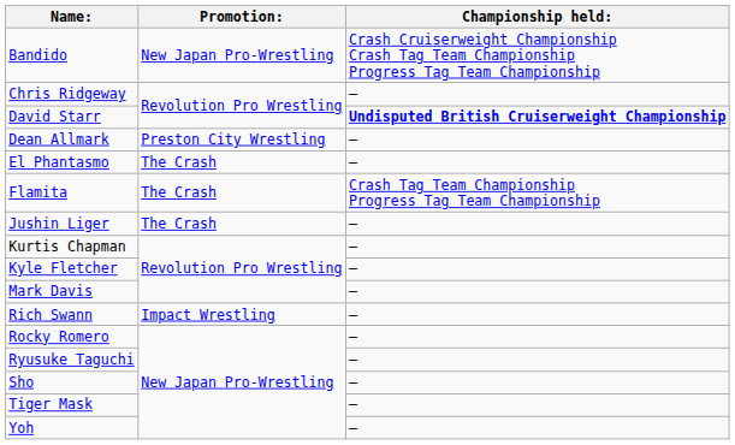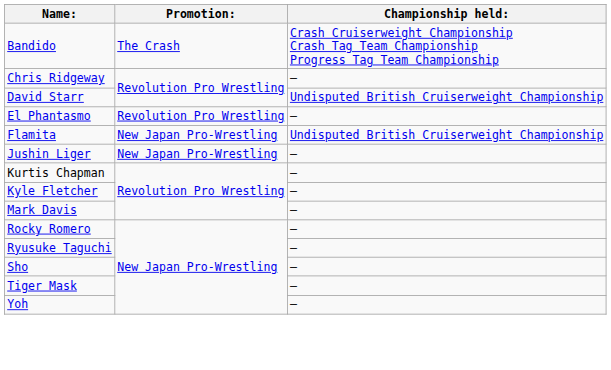Bandido | Promotion:: New Japan Pro-Wrestling -> The Crash
David Starr | Championship held:: bold -> normal
- row: Dean Allmark | Preston City Wrestling | –
El Phantasmo | Promotion:: The Crash -> Revolution Pro Wrestling
Flamita | Promotion:: The Crash -> New Japan Pro-Wrestling
Flamita | Championship held:: Crash Tag Team Championship Progress Tag Team Championship -> Undisputed British Cruiserweight Championship
Jushin Liger | Promotion:: The Crash -> New Japan Pro-Wrestling
- row: Rich Swann | Impact Wrestling | –
